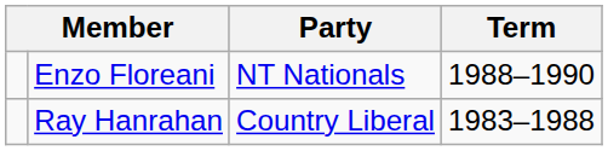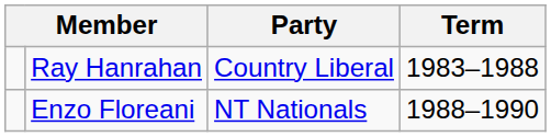rows swapped: Ray Hanrahan <-> Enzo Floreani
